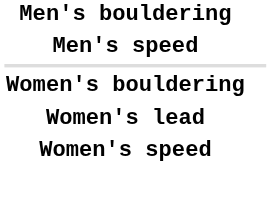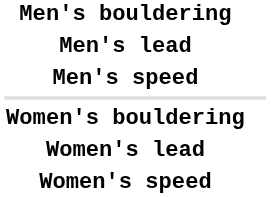+ row: Men's lead
